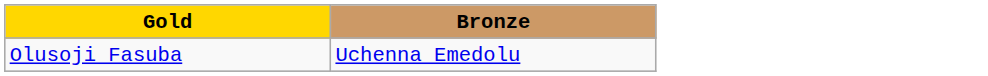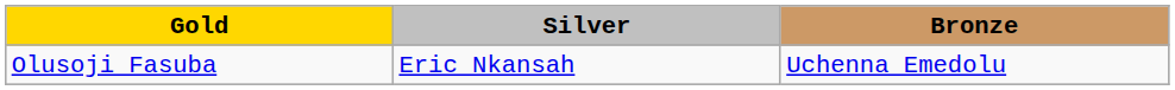+ column: Silver | Eric Nkansah
